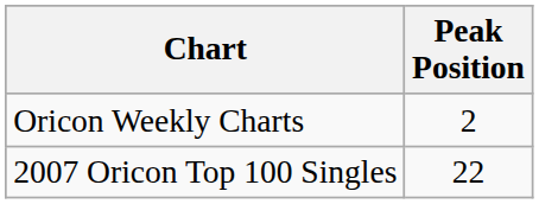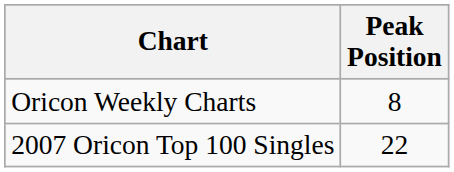Oricon Weekly Charts | Peak Position: 2 -> 8
